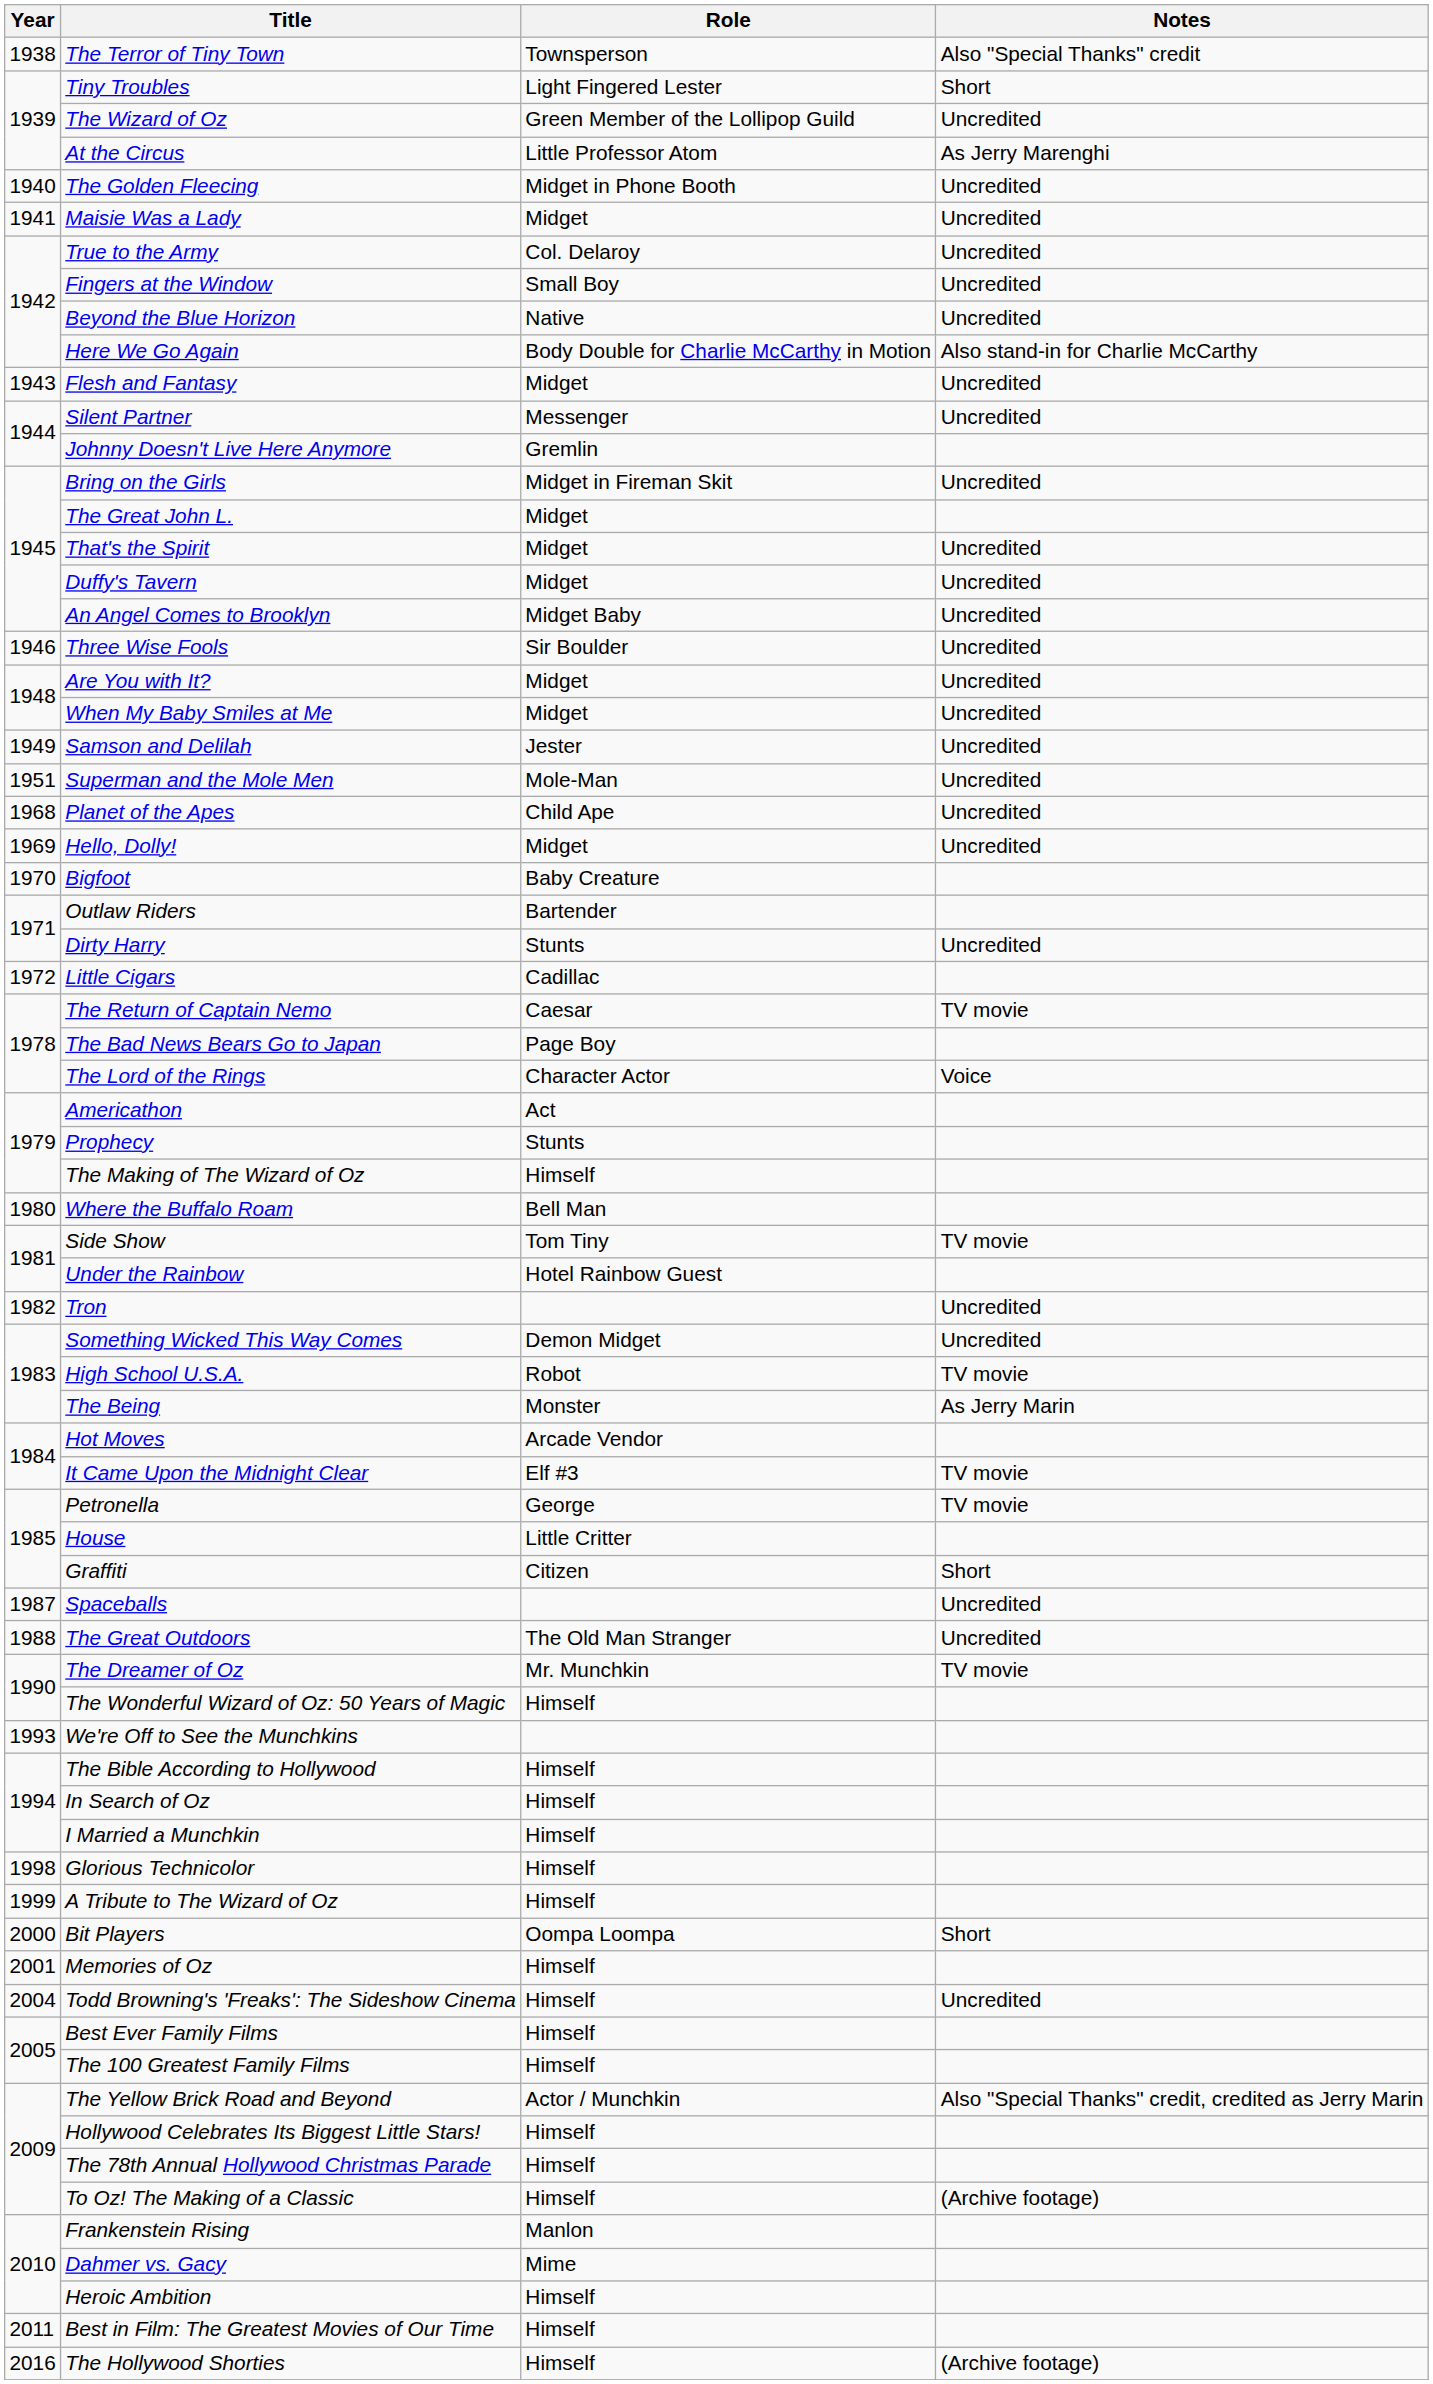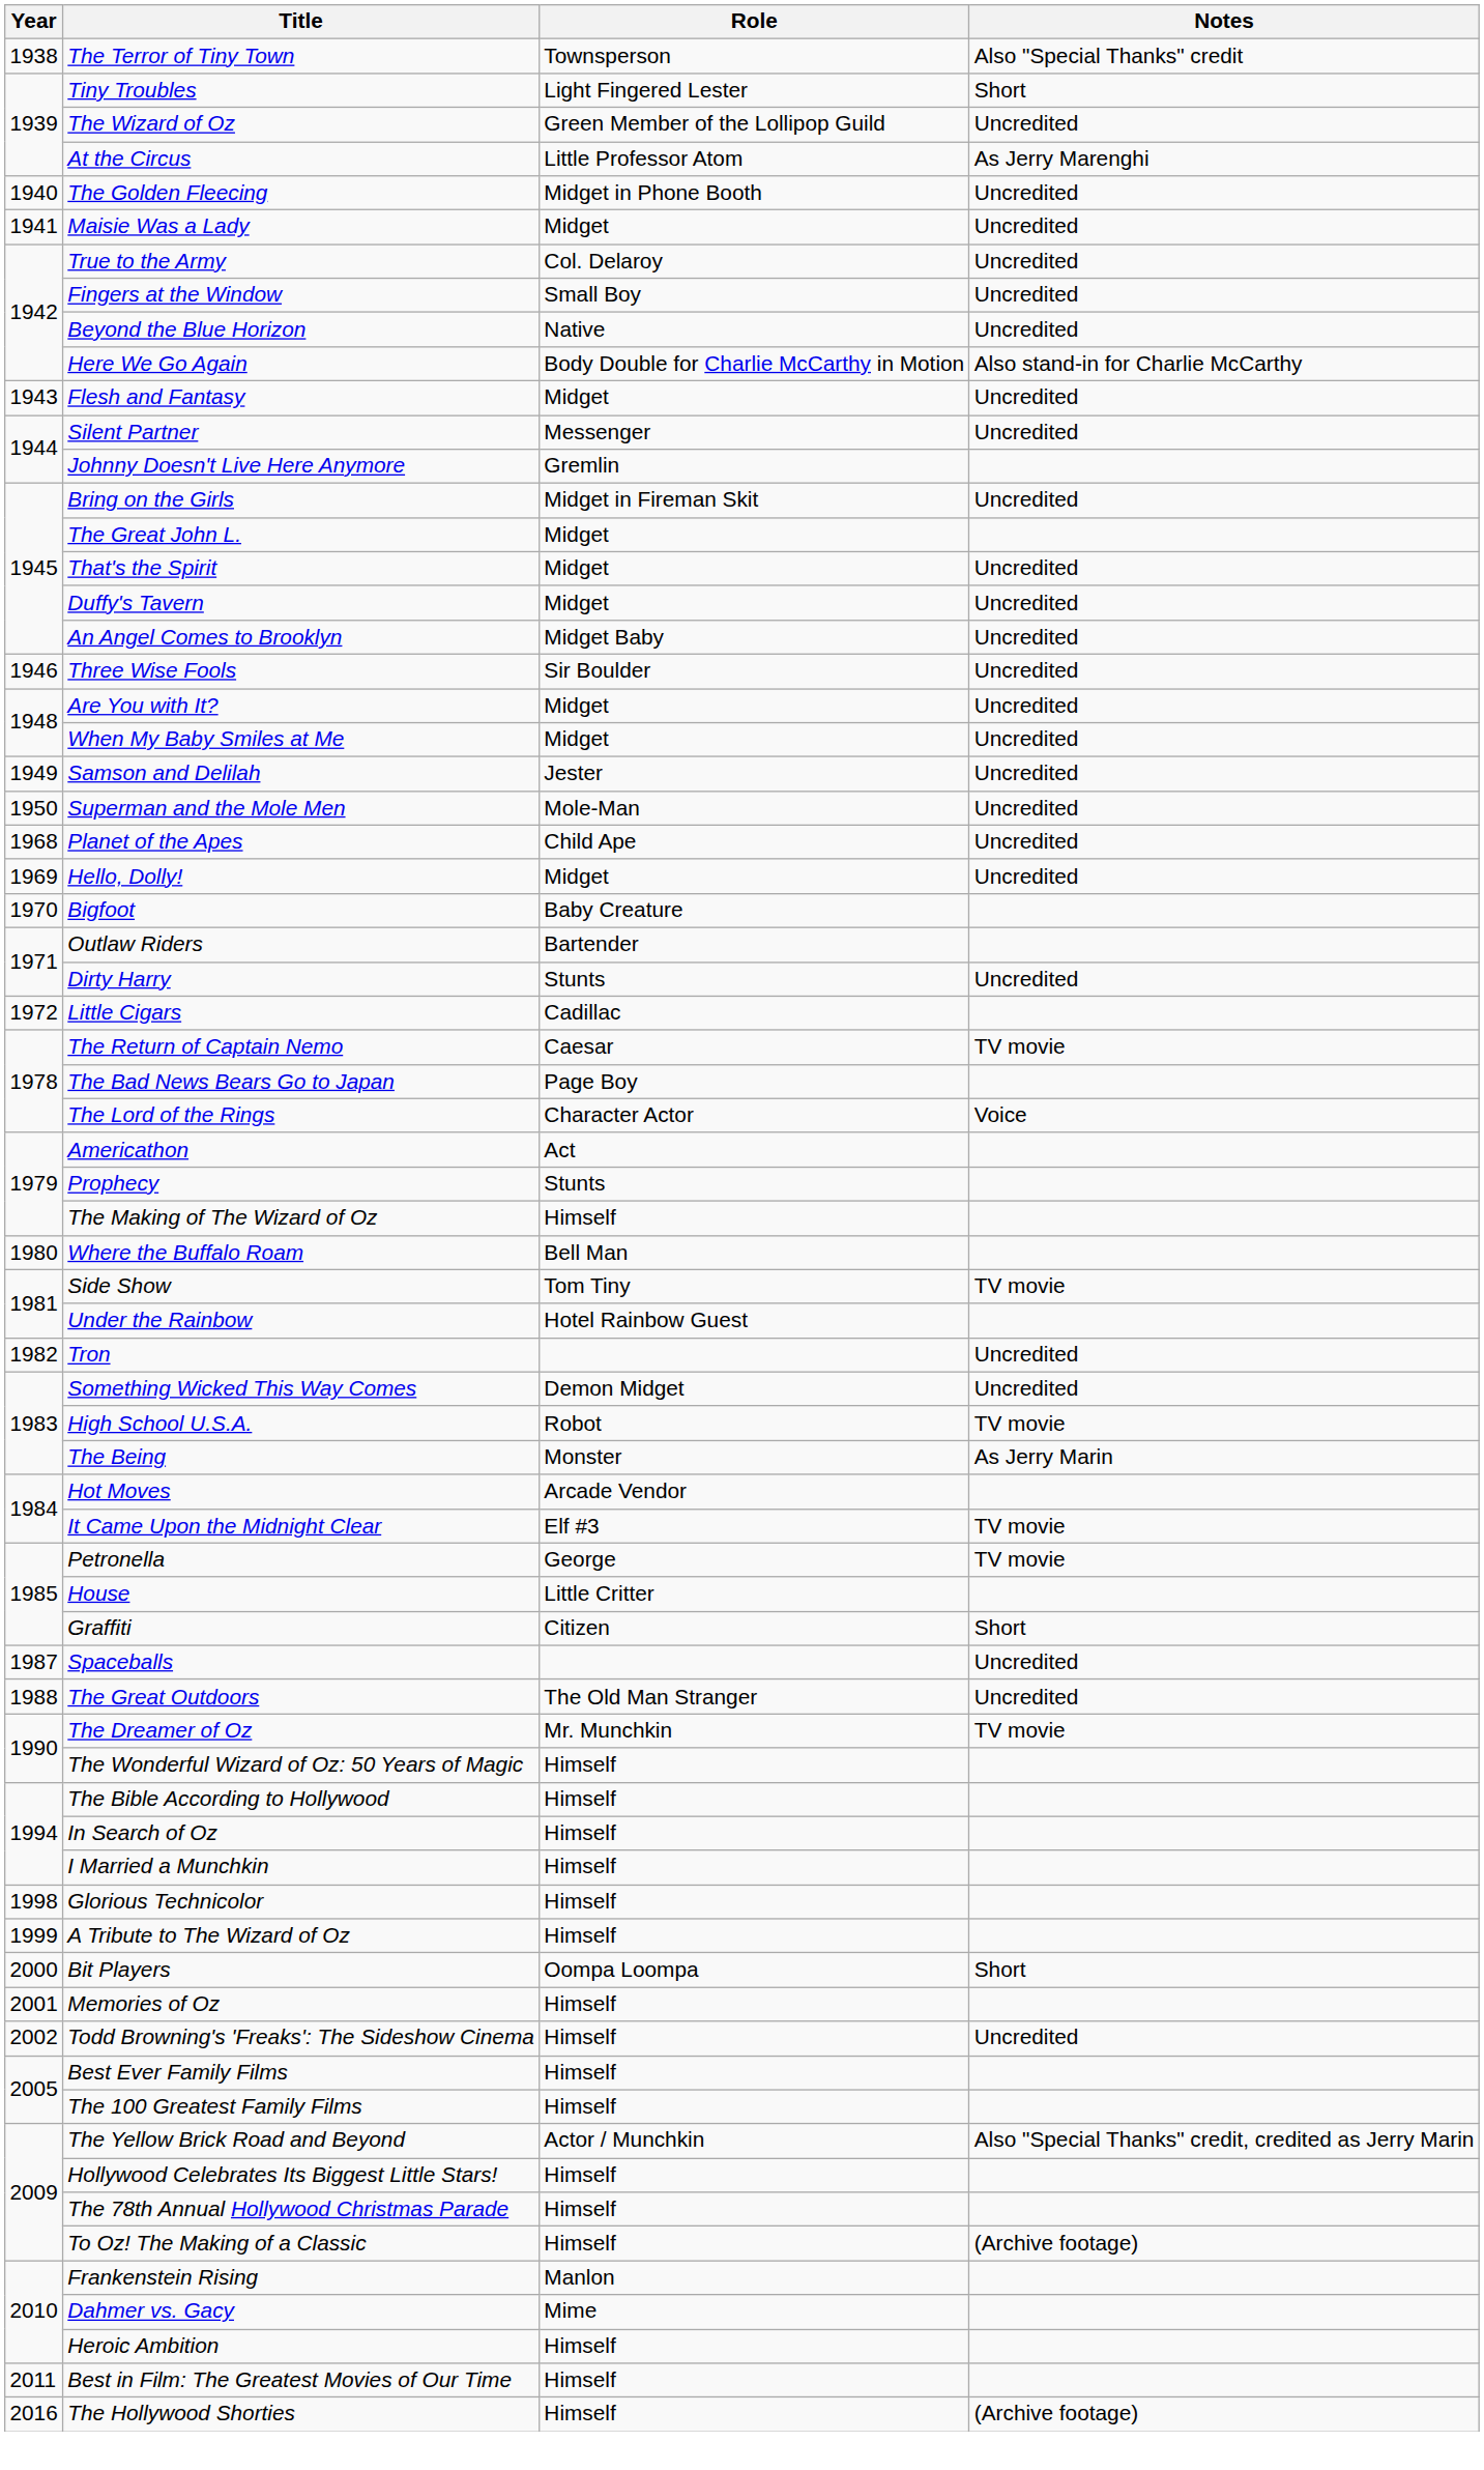Superman and the Mole Men | Year: 1951 -> 1950
- row: 1993 | We're Off to See the Munchkins
Todd Browning's 'Freaks': The Sideshow Cinema | Year: 2004 -> 2002
